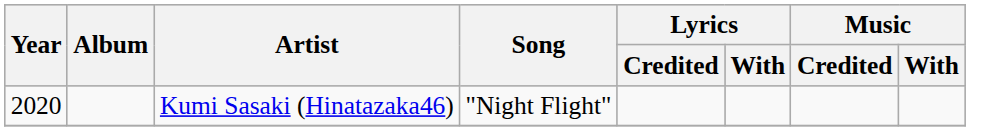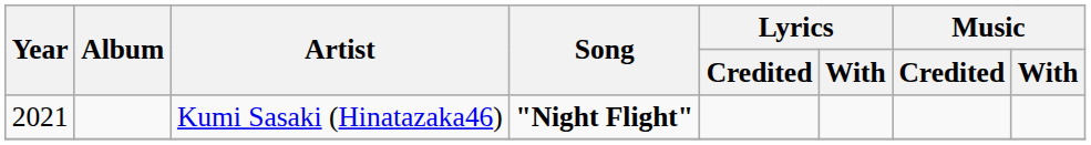Kumi Sasaki (Hinatazaka46) | Year: 2020 -> 2021
Kumi Sasaki (Hinatazaka46) | Song: normal -> bold
